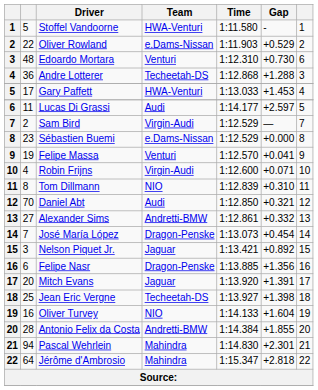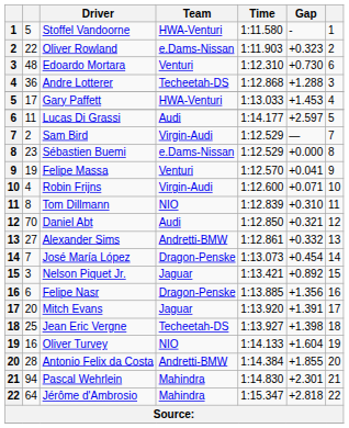Oliver Rowland | Gap: +0.529 -> +0.323
